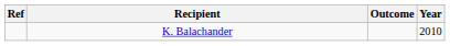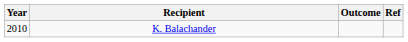columns swapped: Year <-> Ref
